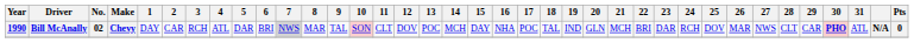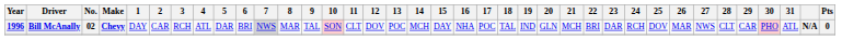Bill McAnally | Year: 1990 -> 1996
Bill McAnally | 30: bold -> normal
